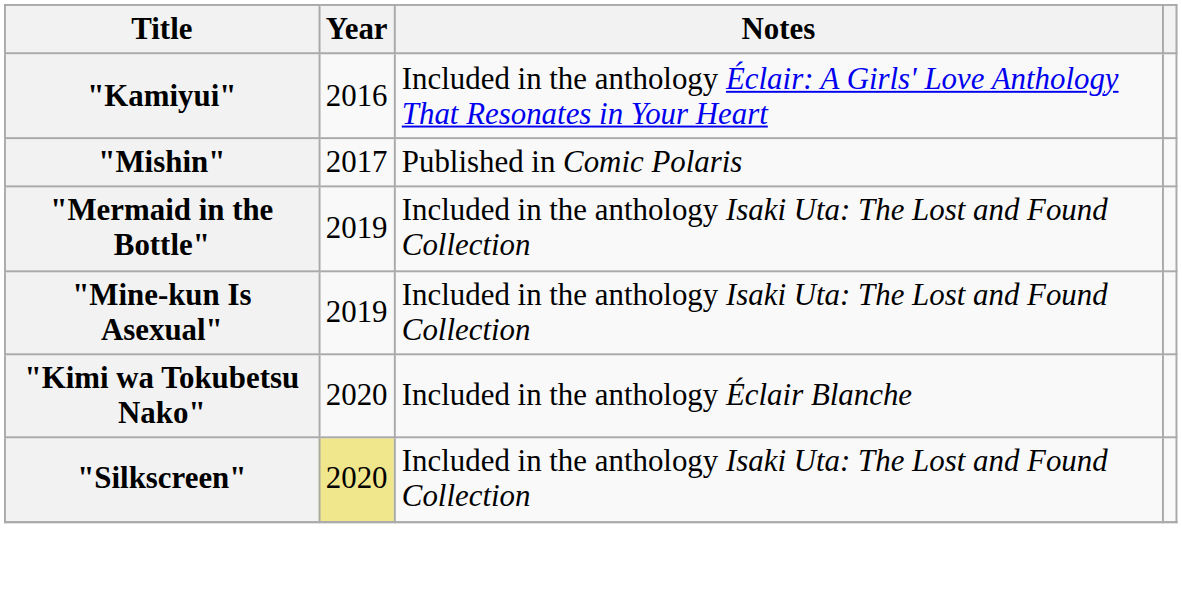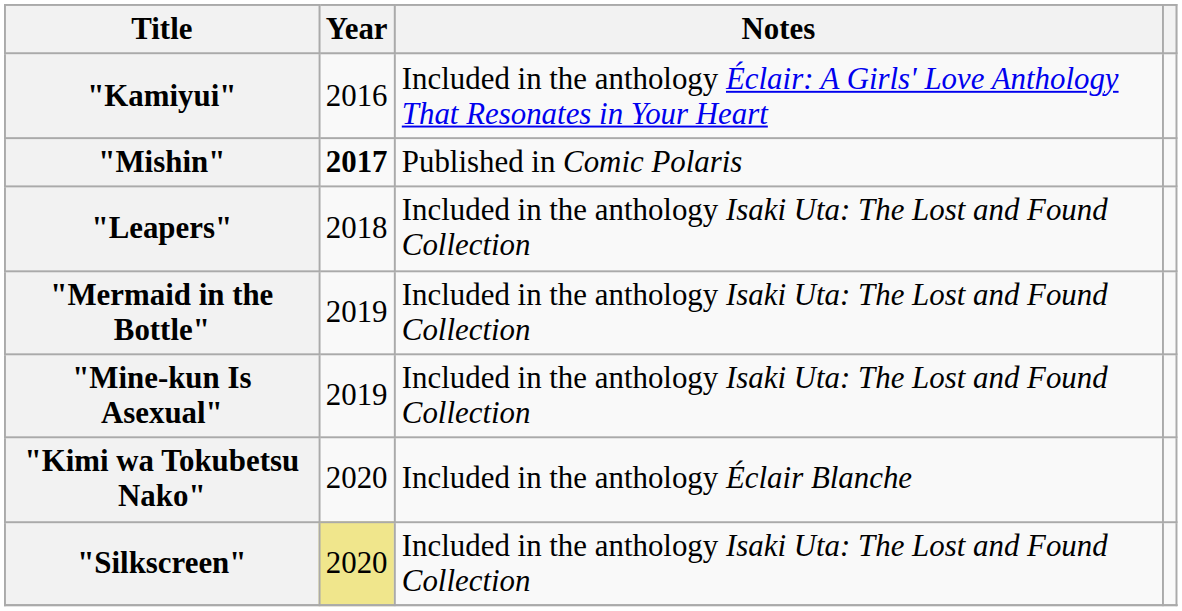"Mishin" | Year: normal -> bold
+ row: "Leapers" | 2018 | Included in the anthology Isaki Uta: The Lost and Found Collection
